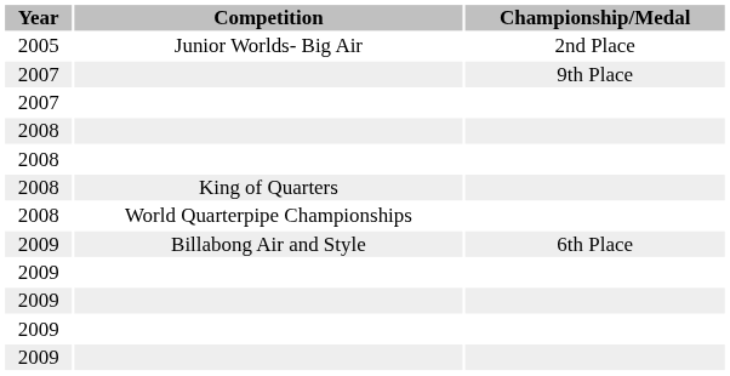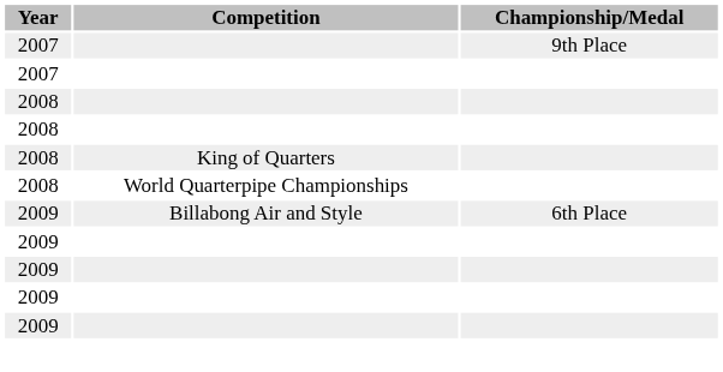- row: 2005 | Junior Worlds- Big Air | 2nd Place
